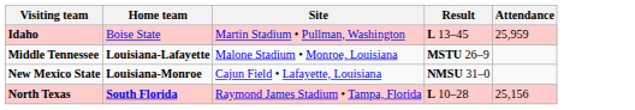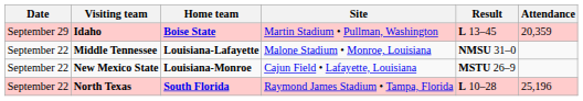+ column: Date | September 29 | September 22 | September 22 | September 22
Idaho | Home team: normal -> bold
Idaho | Attendance: 25,959 -> 20,359
Middle Tennessee | Result: MSTU 26–9 -> NMSU 31–0
New Mexico State | Result: NMSU 31–0 -> MSTU 26–9
North Texas | Attendance: 25,156 -> 25,196
